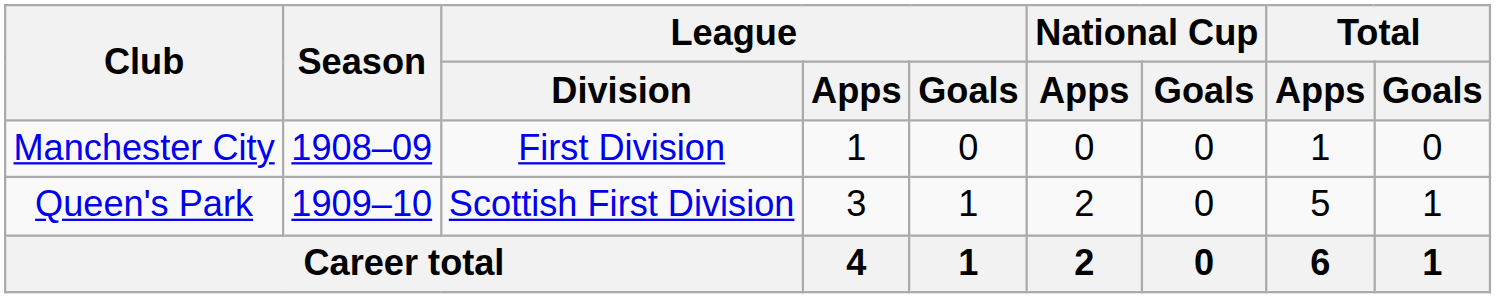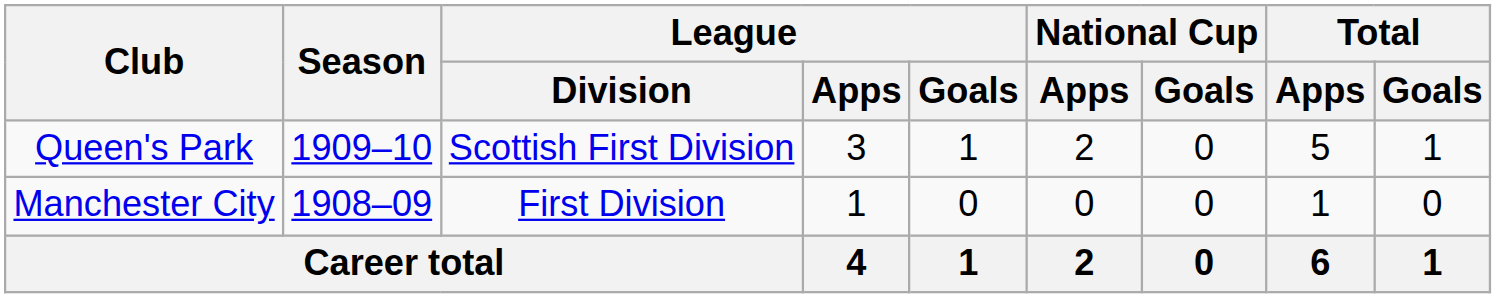rows swapped: Manchester City <-> Queen's Park
